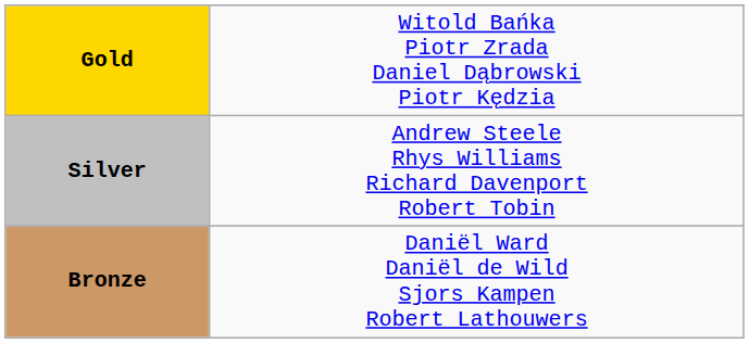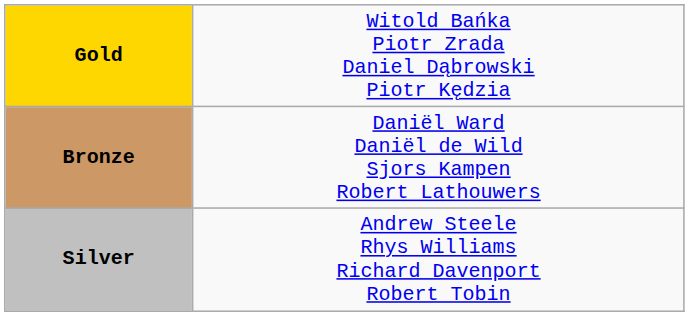rows swapped: Silver <-> Bronze
